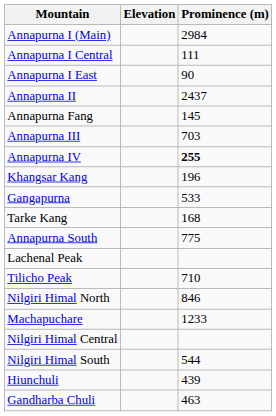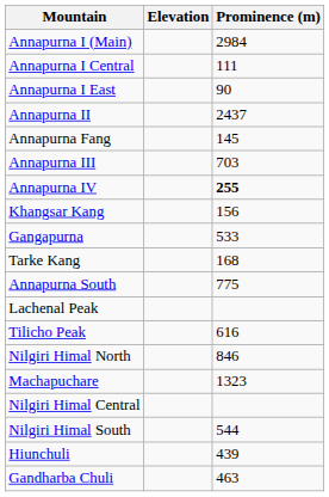Khangsar Kang | Prominence (m): 196 -> 156
Tilicho Peak | Prominence (m): 710 -> 616
Machapuchare | Prominence (m): 1233 -> 1323
